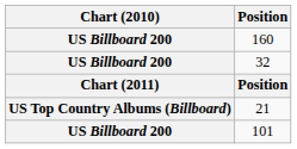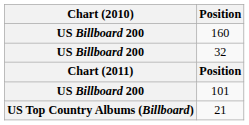rows swapped: 101 <-> 21
